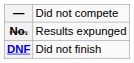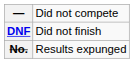rows swapped: DNF <-> No.
